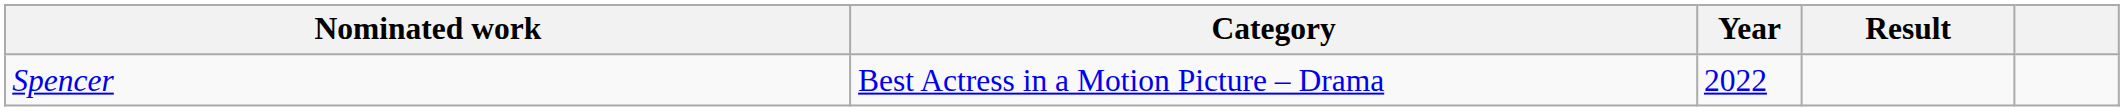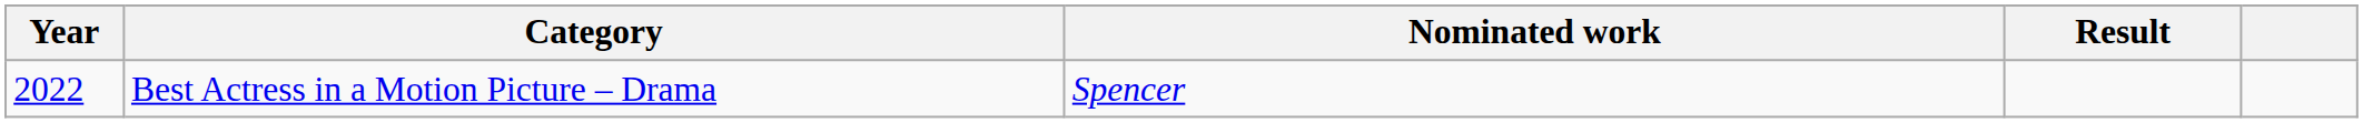columns swapped: Year <-> Nominated work
